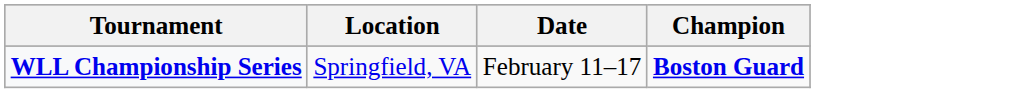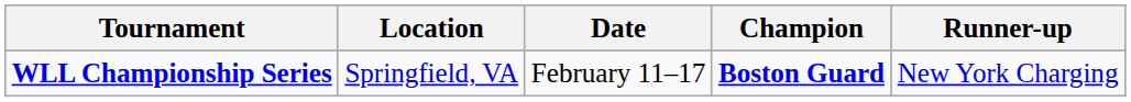+ column: Runner-up | New York Charging
